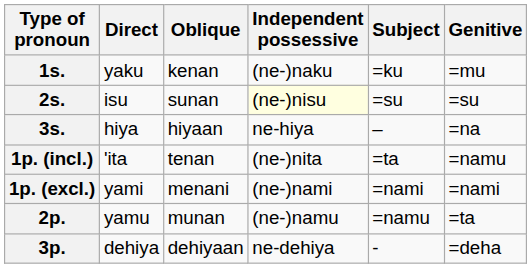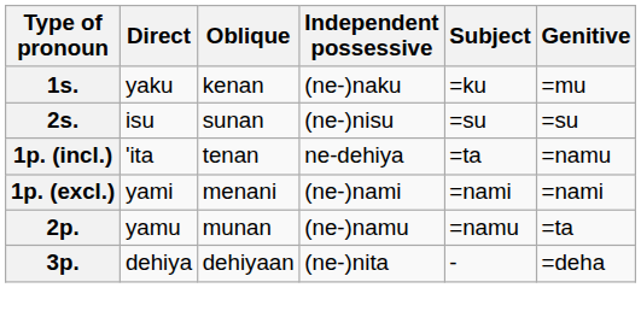2s. | Independent possessive: lightyellow background -> no background
- row: 3s. | hiya | hiyaan | ne-hiya | – | =na
1p. (incl.) | Independent possessive: (ne-)nita -> ne-dehiya
3p. | Independent possessive: ne-dehiya -> (ne-)nita
